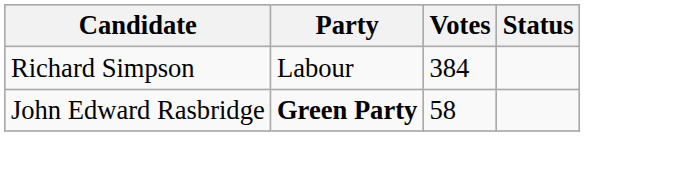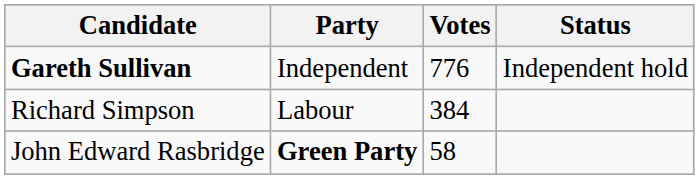+ row: Gareth Sullivan | Independent | 776 | Independent hold
